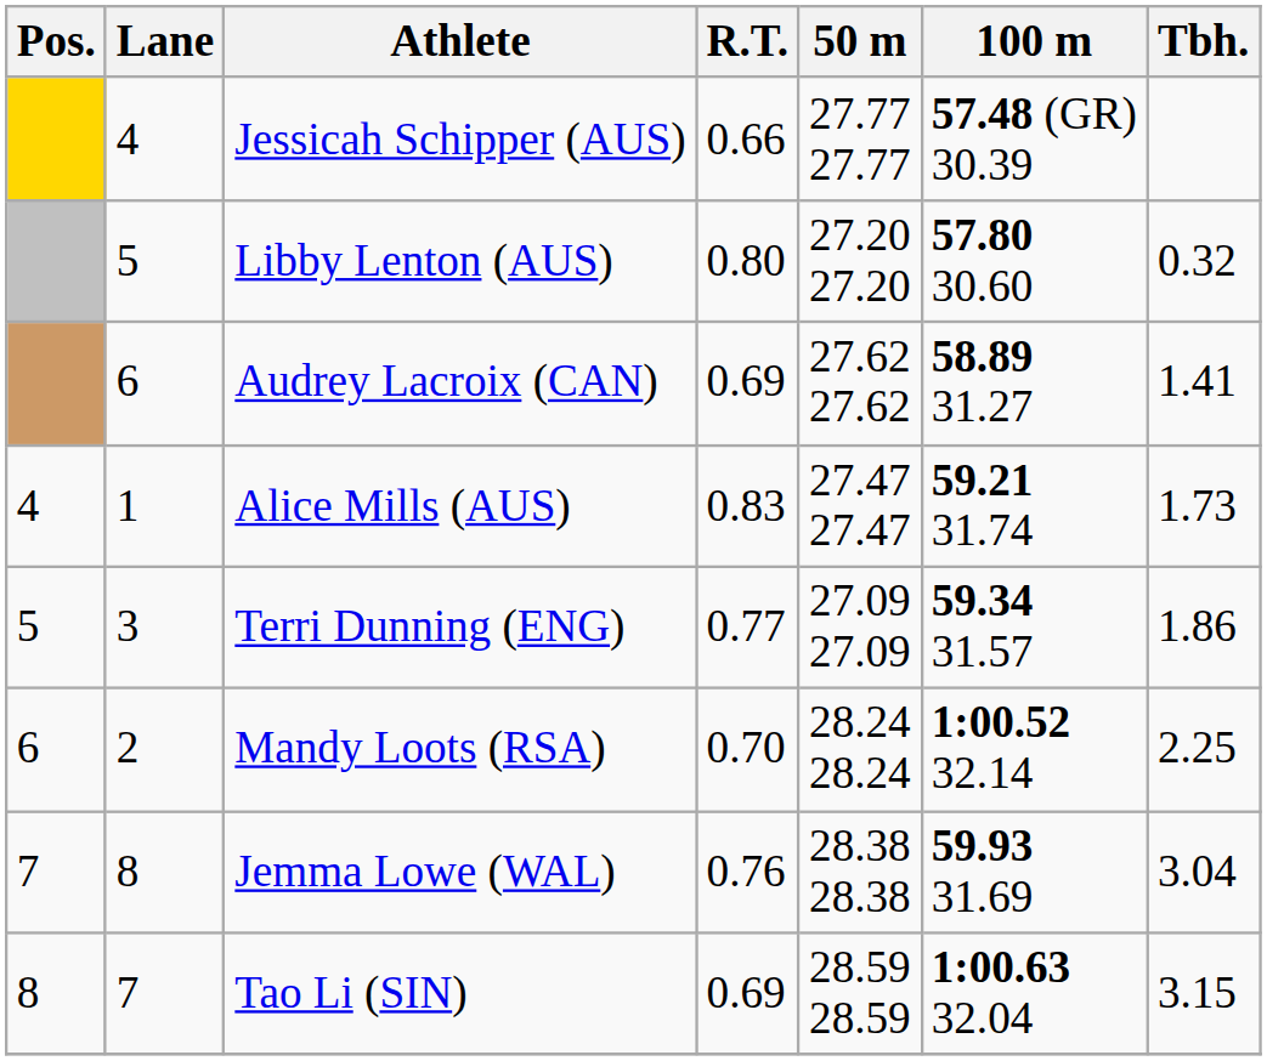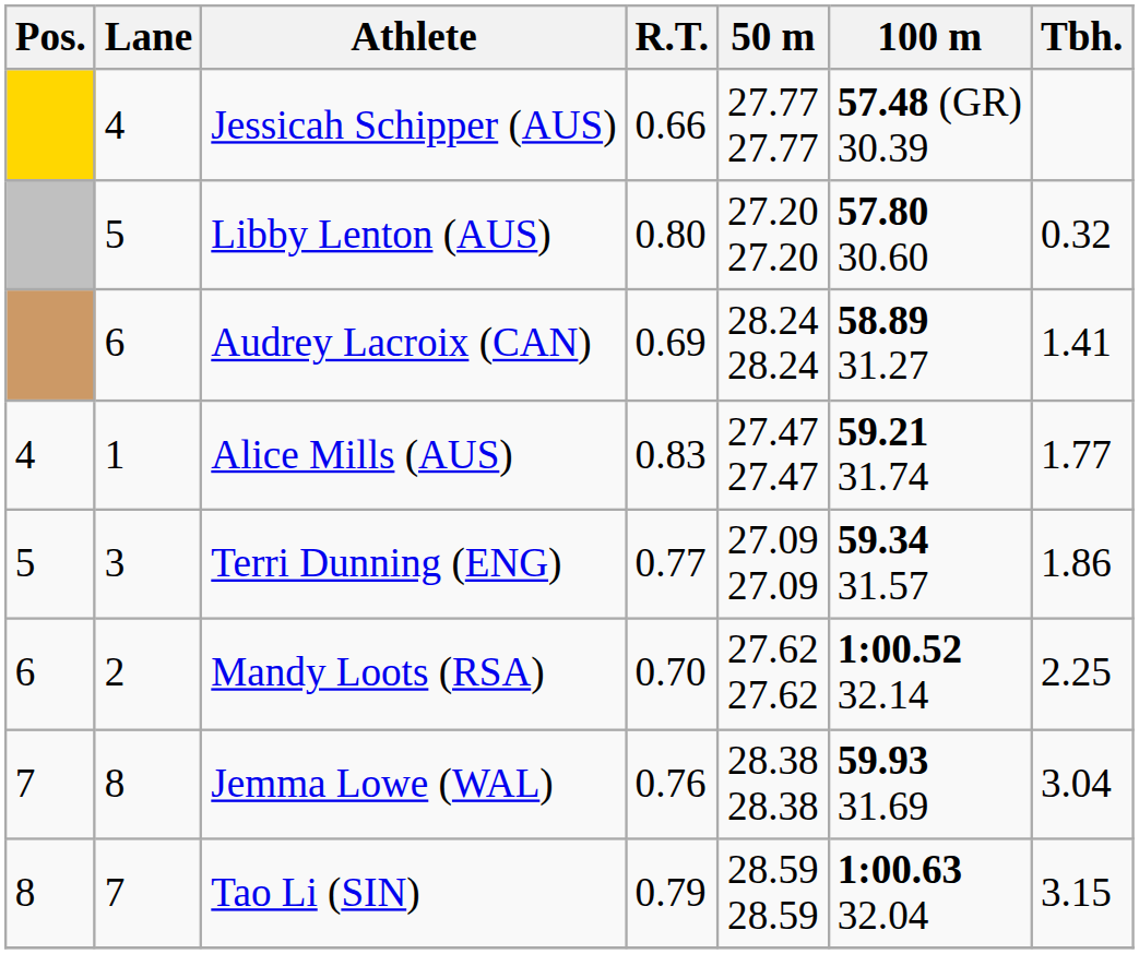Audrey Lacroix (CAN) | 50 m: 27.62 27.62 -> 28.24 28.24
Alice Mills (AUS) | Tbh.: 1.73 -> 1.77
Mandy Loots (RSA) | 50 m: 28.24 28.24 -> 27.62 27.62
Tao Li (SIN) | R.T.: 0.69 -> 0.79
